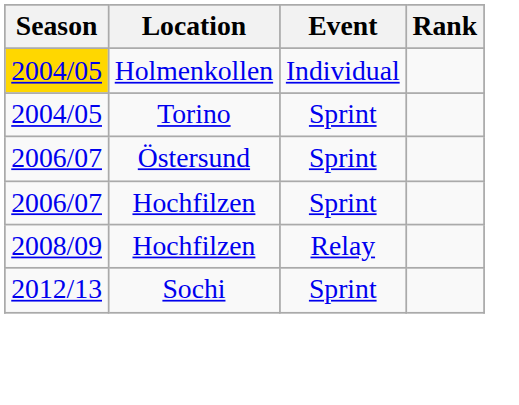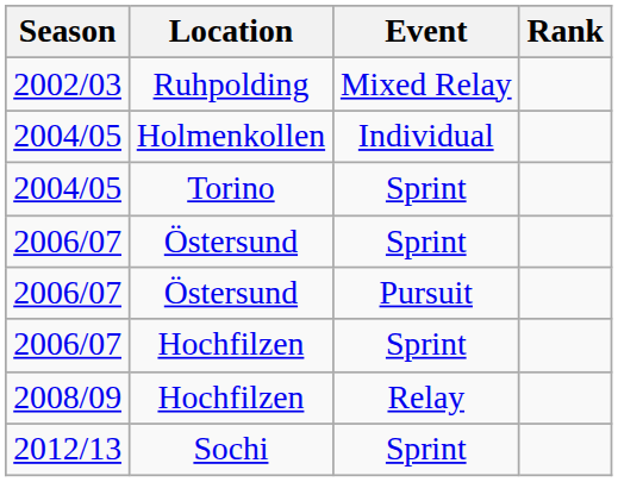+ row: 2002/03 | Ruhpolding | Mixed Relay
Holmenkollen | Season: gold background -> no background
+ row: 2006/07 | Östersund | Pursuit
